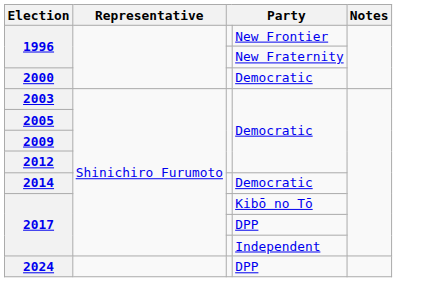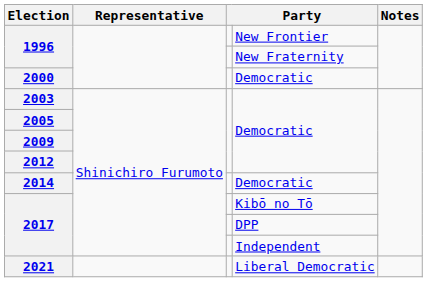+ row: 2021 | Liberal Democratic
- row: 2024 | DPP
